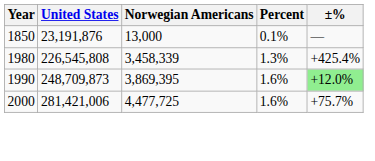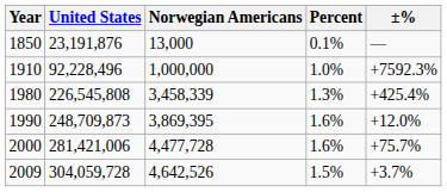+ row: 1910 | 92,228,496 | 1,000,000 | 1.0% | +7592.3%
1990 | ±%: lightgreen background -> no background
2000 | Norwegian Americans: 4,477,725 -> 4,477,728
+ row: 2009 | 304,059,728 | 4,642,526 | 1.5% | +3.7%
